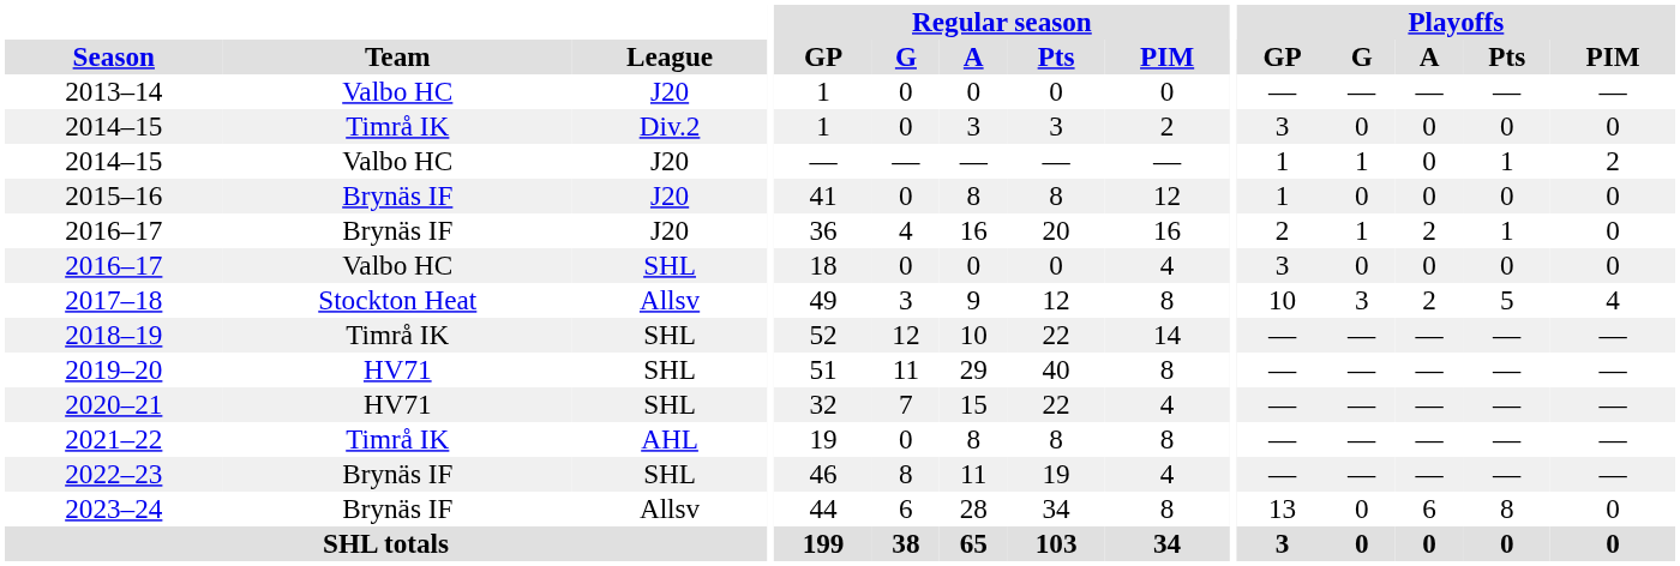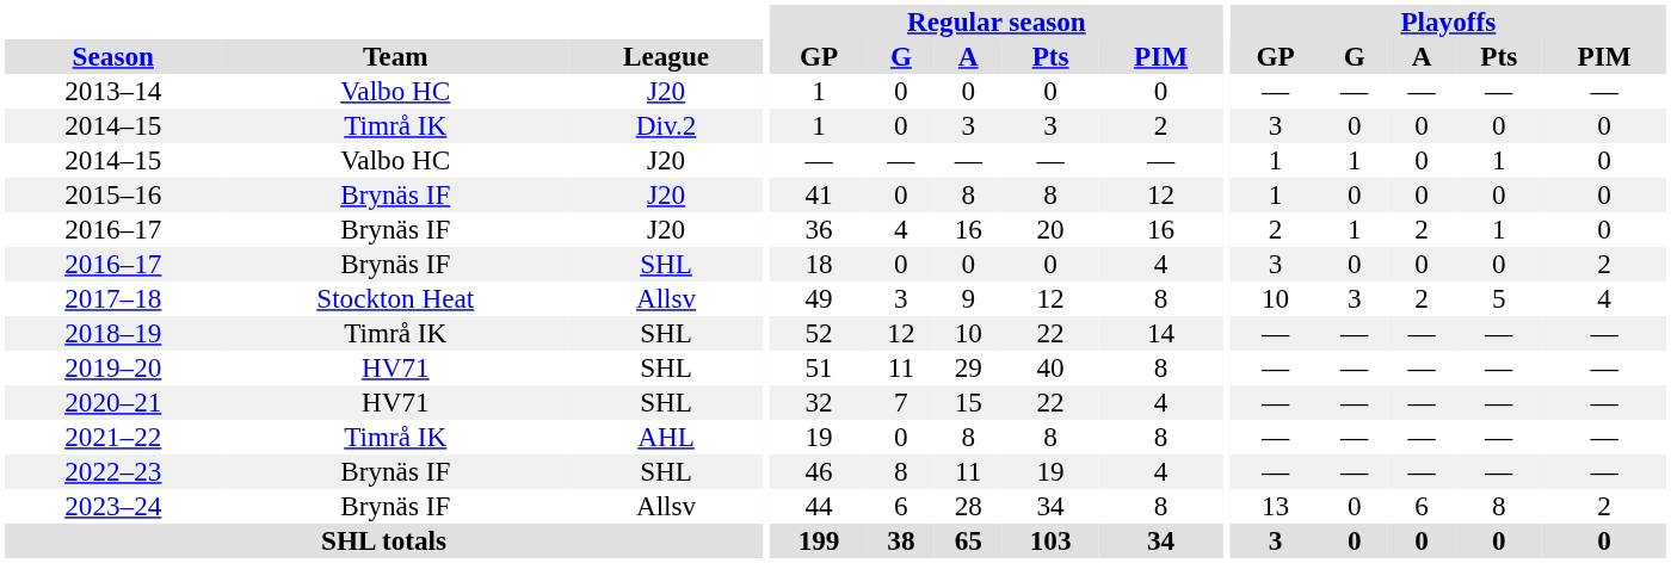2014–15 / J20 | Playoffs / PIM: 2 -> 0
2016–17 / SHL | Team: Valbo HC -> Brynäs IF
2016–17 / SHL | Playoffs / PIM: 0 -> 2
2023–24 | Playoffs / PIM: 0 -> 2
